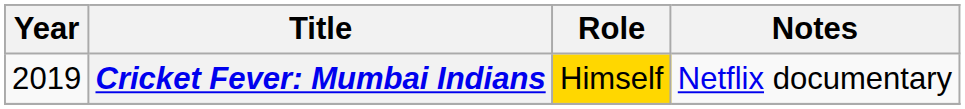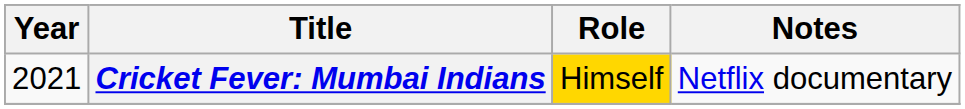Cricket Fever: Mumbai Indians | Year: 2019 -> 2021
